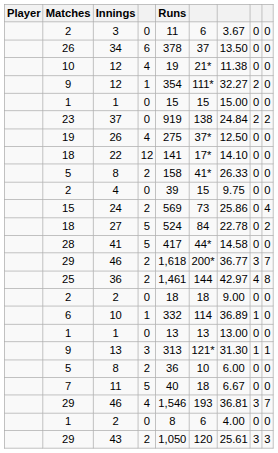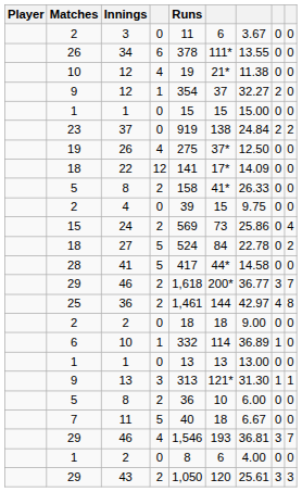34 | column 6: 37 -> 111*
34 | column 7: 13.50 -> 13.55
9 / 12 | column 6: 111* -> 37
22 | column 7: 14.10 -> 14.09
